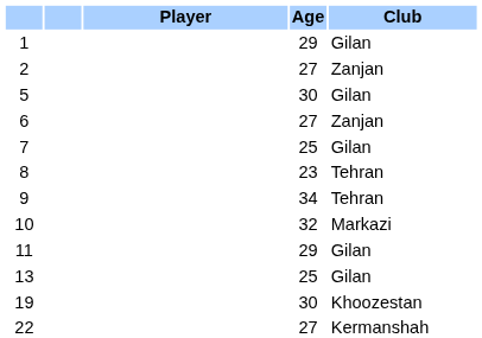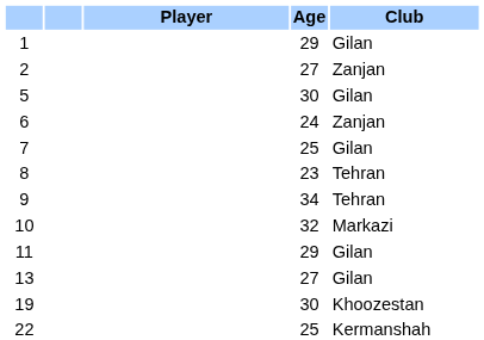6 | Age: 27 -> 24
13 | Age: 25 -> 27
22 | Age: 27 -> 25
